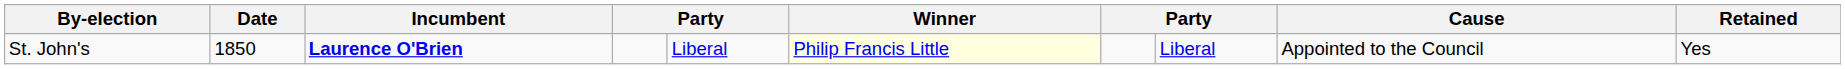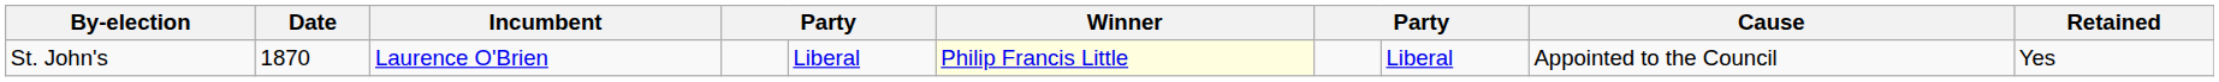St. John's | Date: 1850 -> 1870
St. John's | Incumbent: bold -> normal
